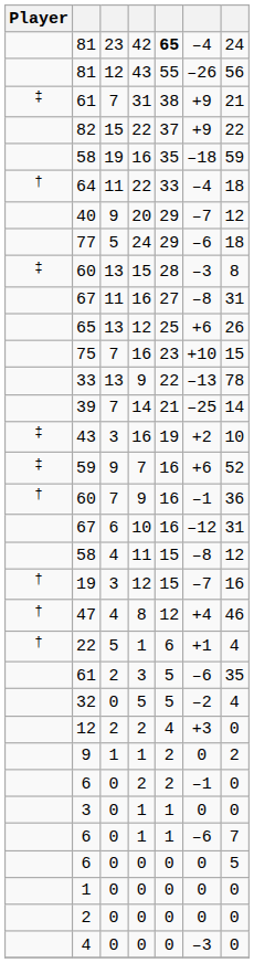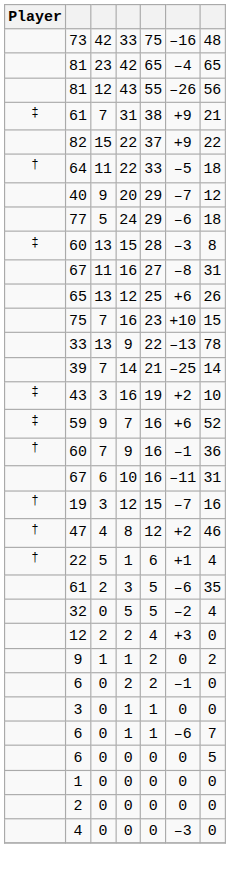+ row: 73 | 42 | 33 | 75 | –16 | 48
81 / 42 | column 5: bold -> normal
81 / 42 | column 7: 24 -> 65
- row: 58 | 19 | 16 | 35 | –18 | 59
64 | column 6: –4 -> –5
67 / 10 | column 6: –12 -> –11
- row: 58 | 4 | 11 | 15 | –8 | 12
47 | column 6: +4 -> +2
